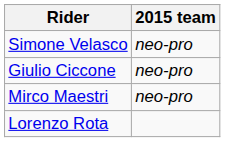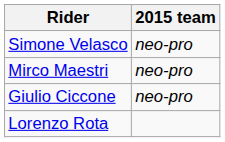rows swapped: Mirco Maestri <-> Giulio Ciccone
